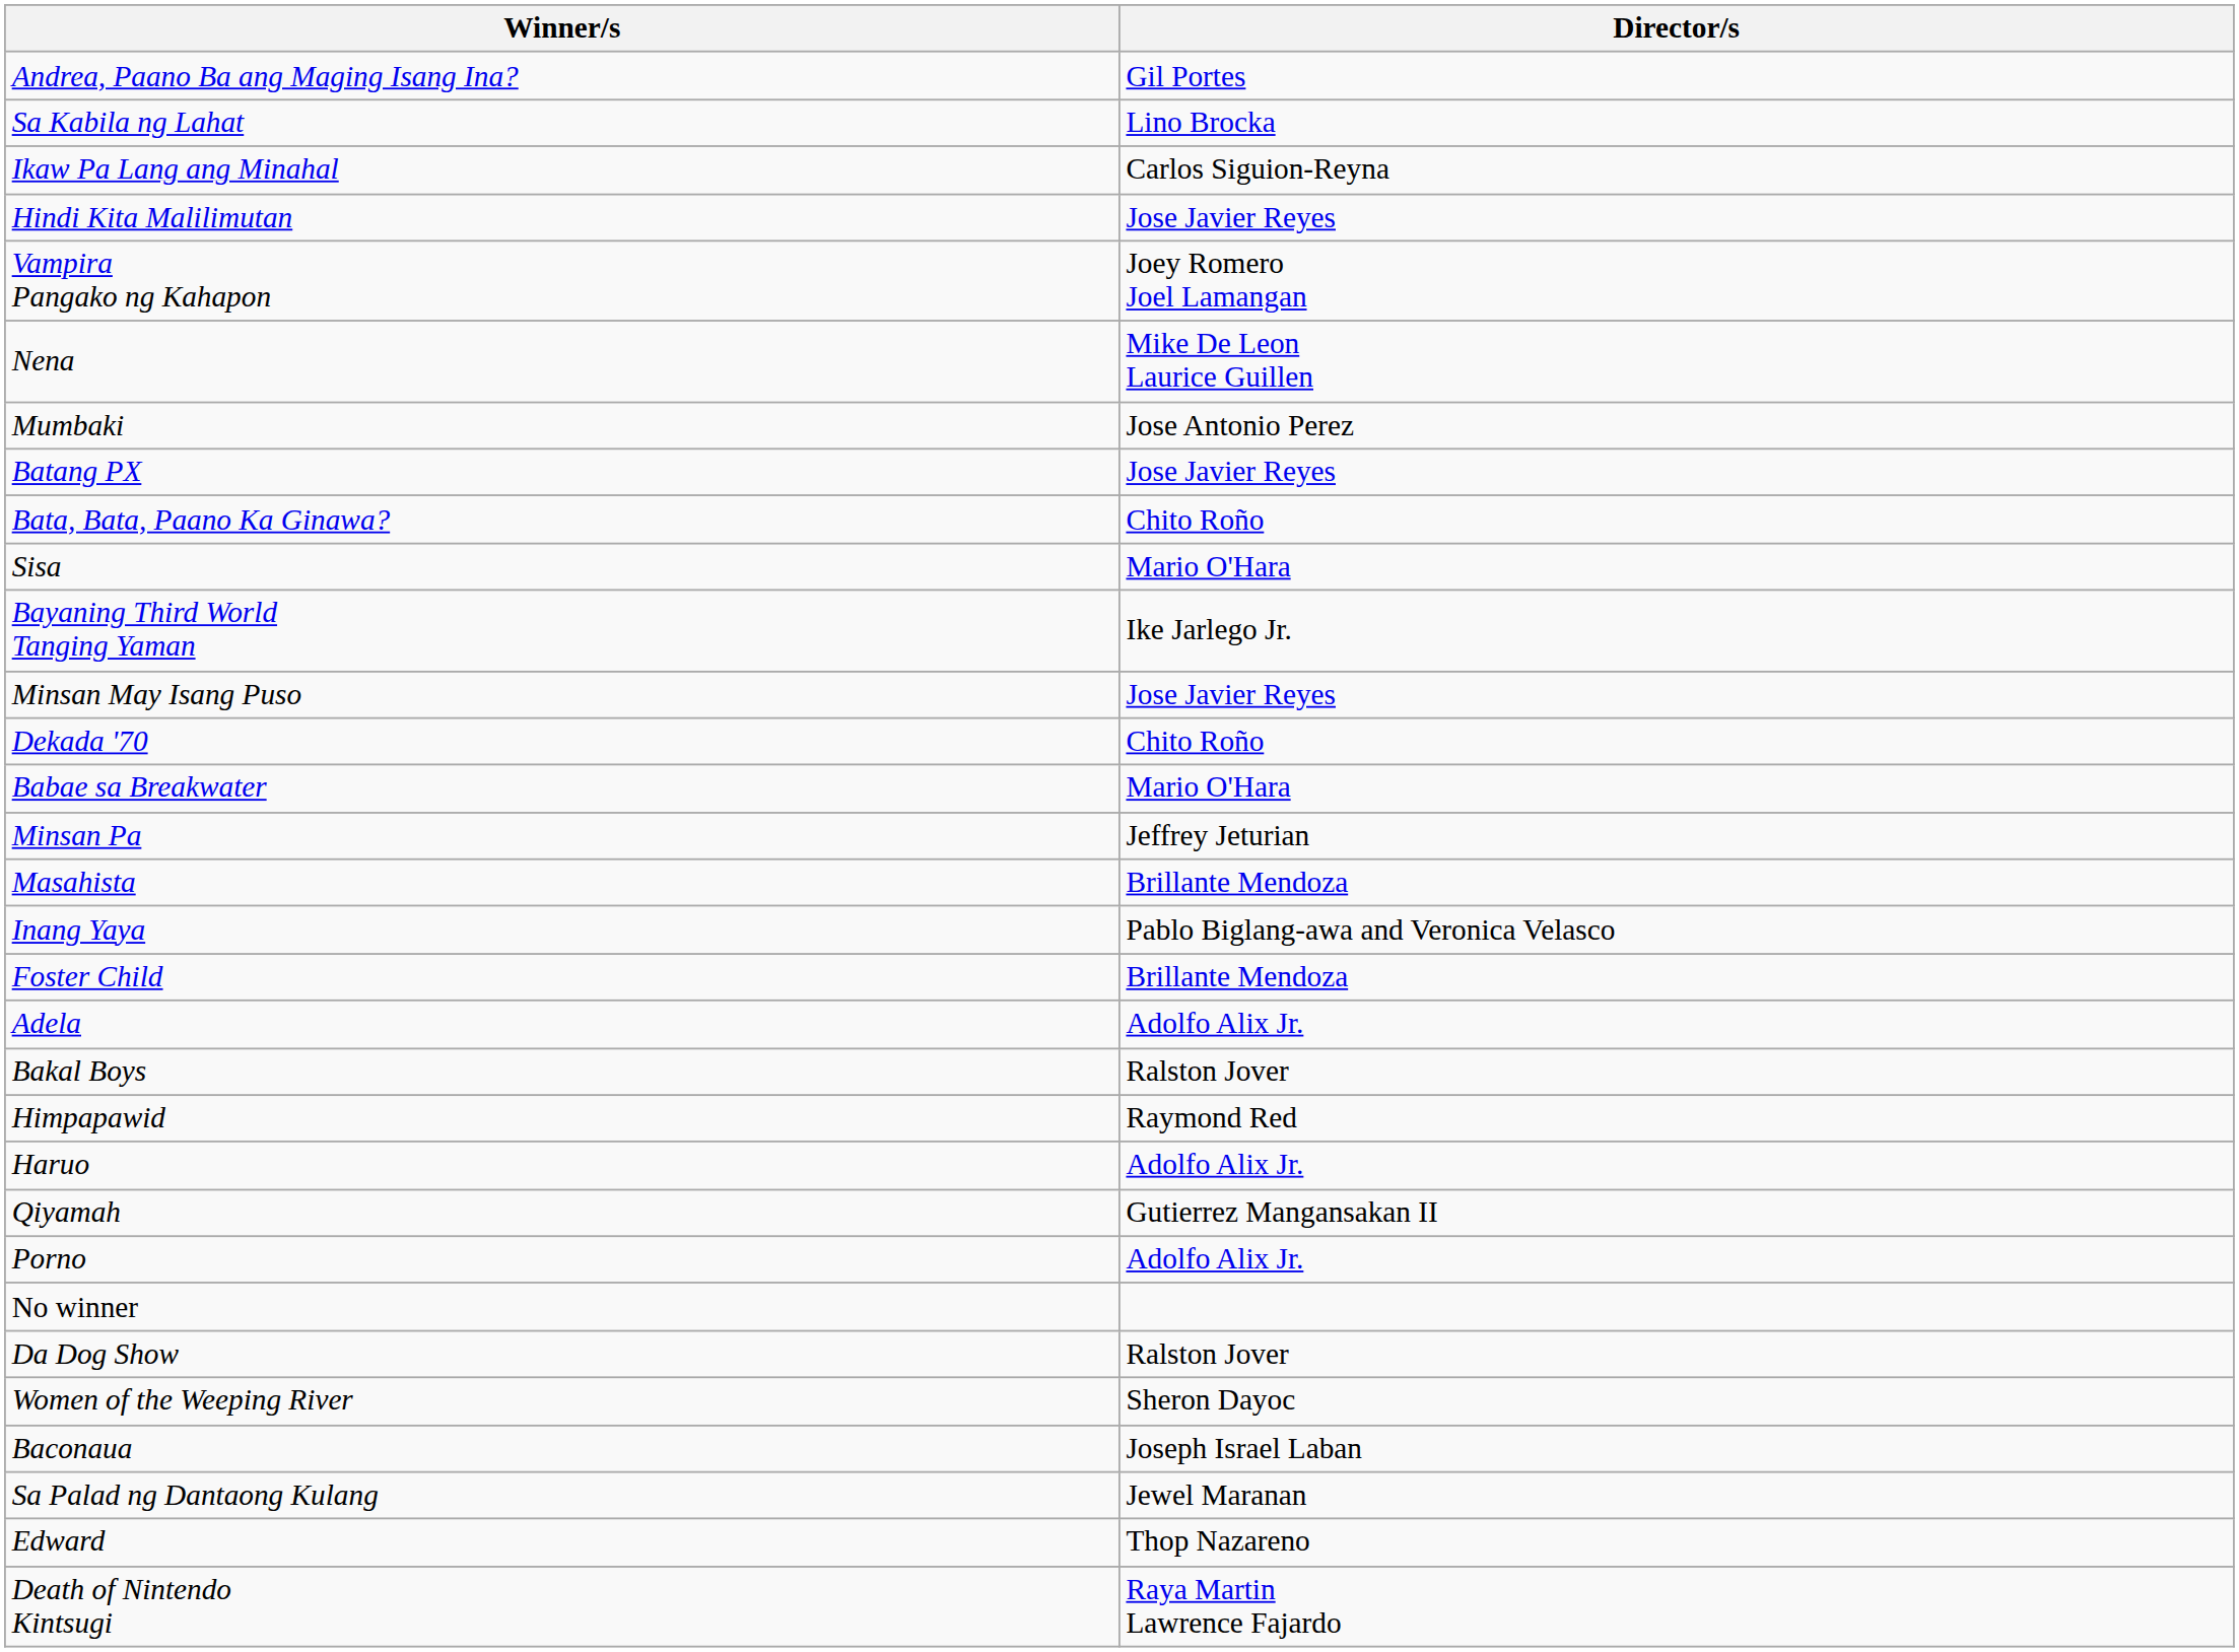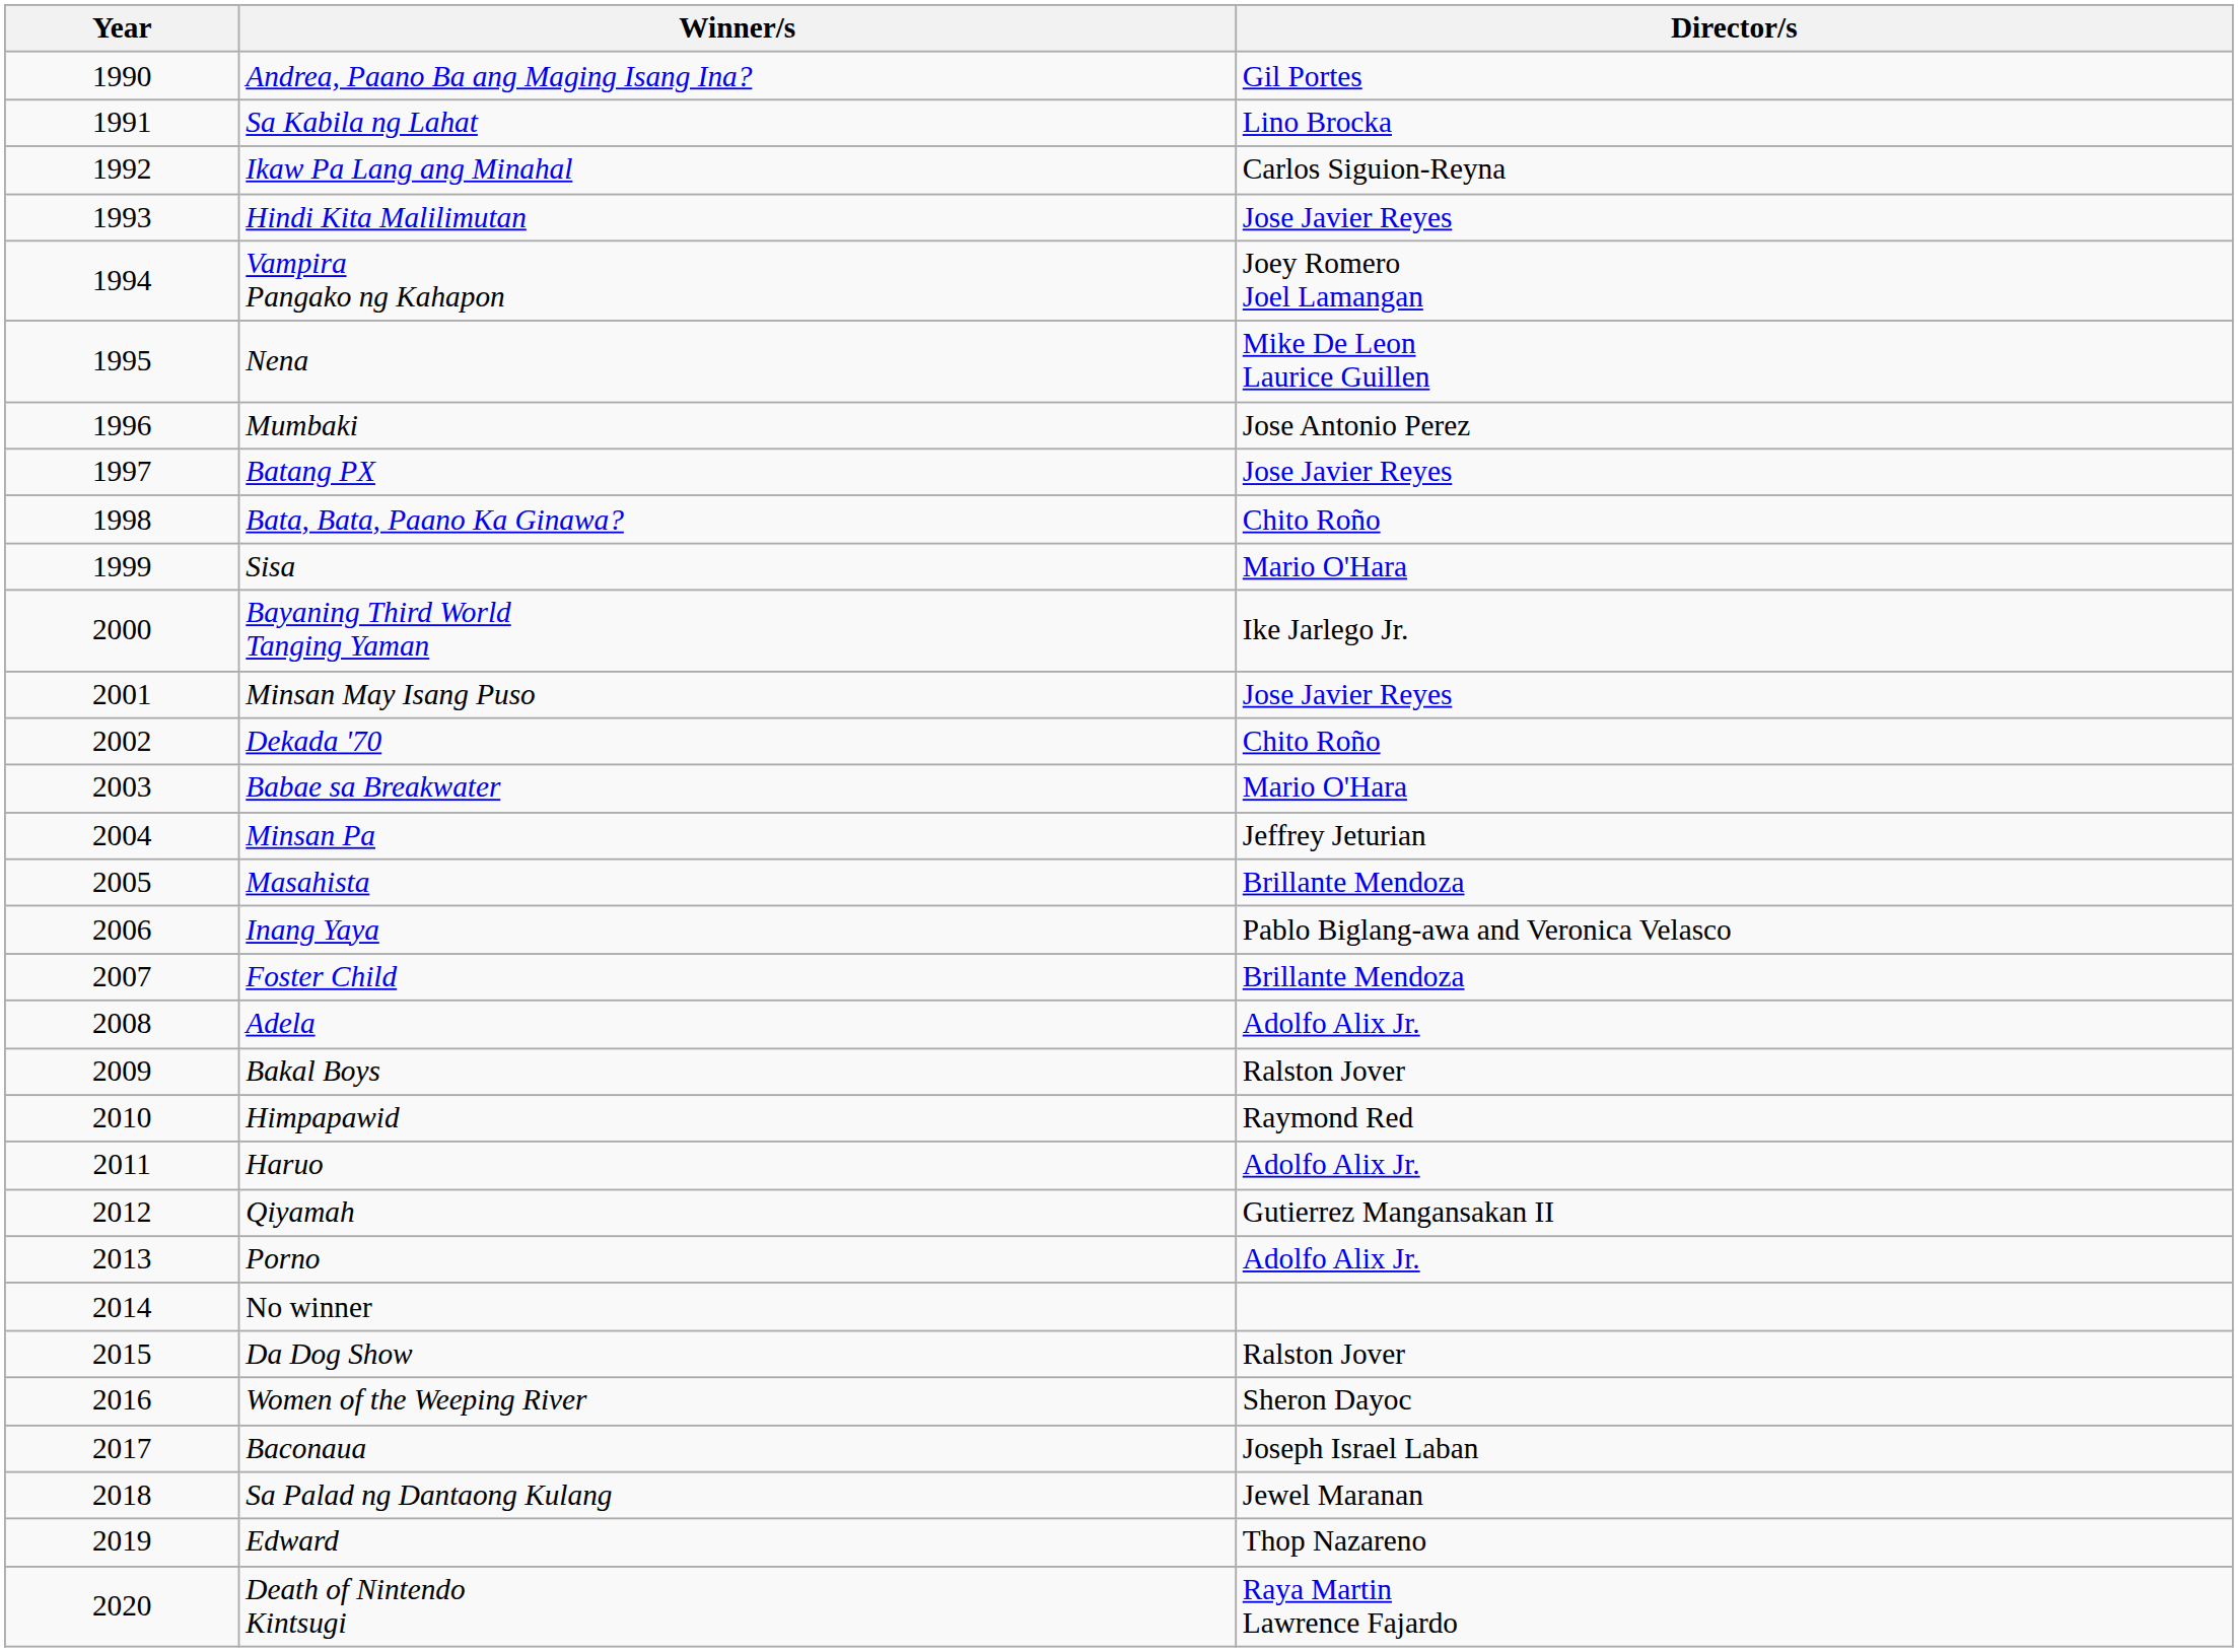+ column: Year | 1990 | 1991 | 1992 | 1993 | 1994 | 1995 | 1996 | 1997 | 1998 | 1999 | 2000 | 2001 | 2002 | 2003 | 2004 | 2005 | 2006 | 2007 | 2008 | 2009 | 2010 | 2011 | 2012 | 2013 | 2014 | 2015 | 2016 | 2017 | 2018 | 2019 | 2020
